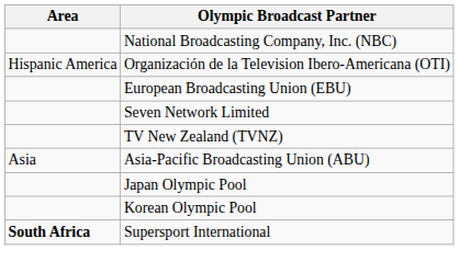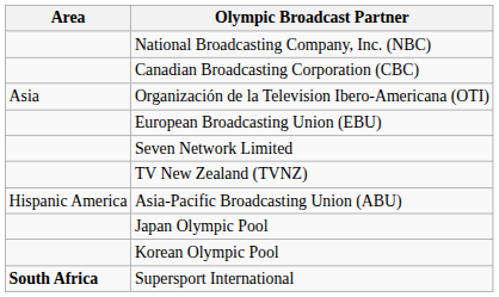+ row: Canadian Broadcasting Corporation (CBC)
Organización de la Television Ibero-Americana (OTI) | Area: Hispanic America -> Asia
Asia-Pacific Broadcasting Union (ABU) | Area: Asia -> Hispanic America
